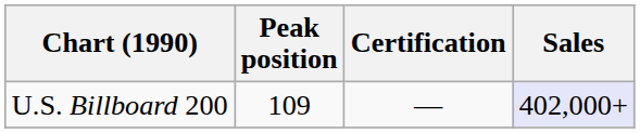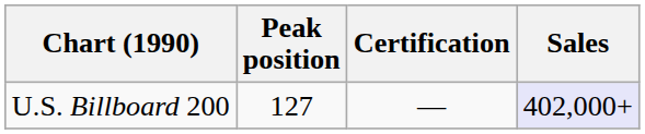U.S. Billboard 200 | Peak position: 109 -> 127
